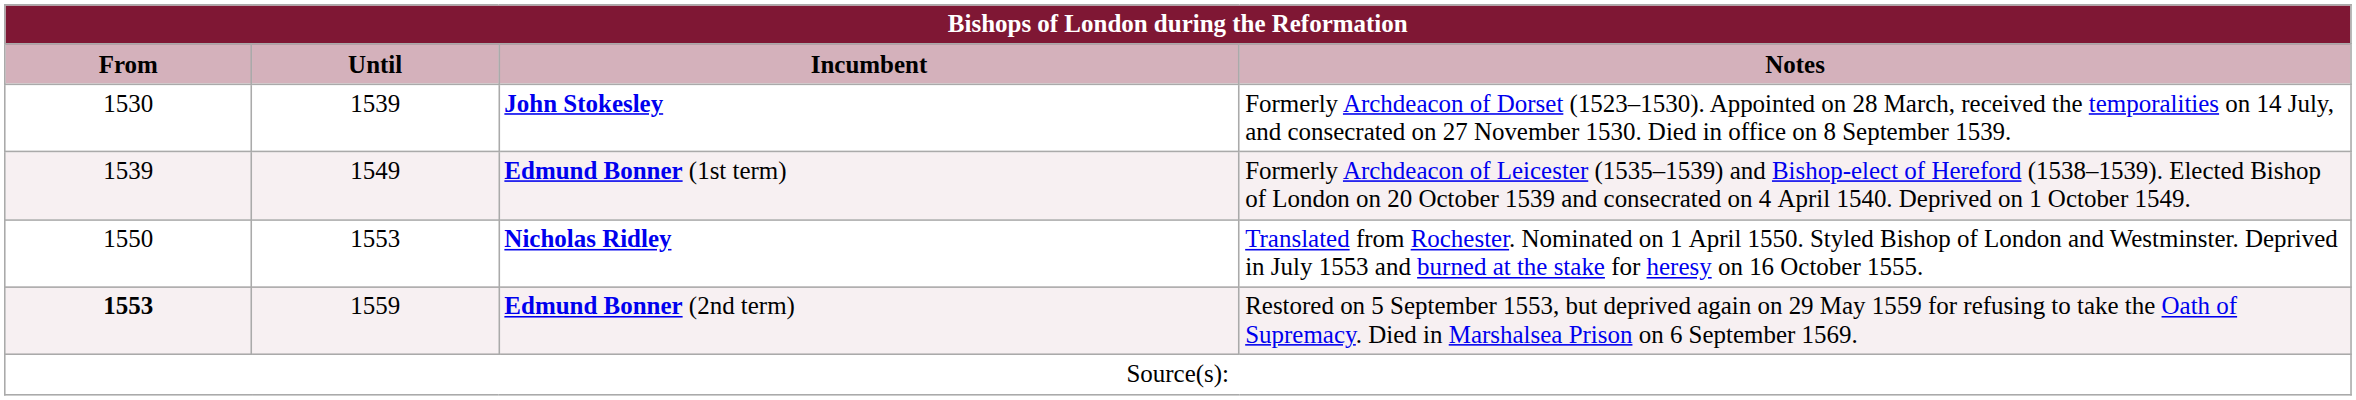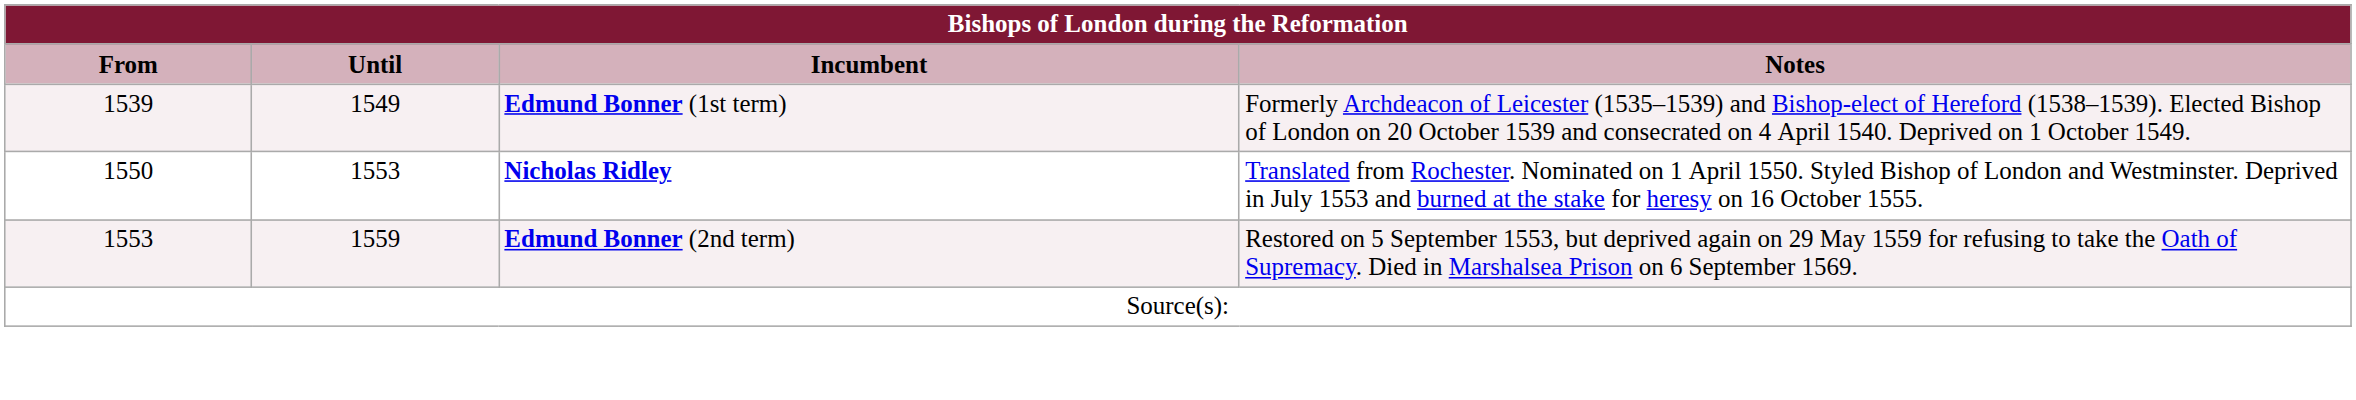- row: 1530 | 1539 | John Stokesley | Formerly Archdeacon of Dorset (1523–1530). Appointed on 28 March, received the temporalities on 14 July, and consecrated on 27 November 1530. Died in office on 8 September 1539.
Edmund Bonner (2nd term) | From: bold -> normal
